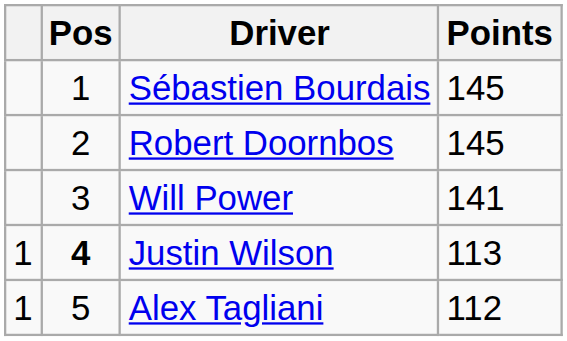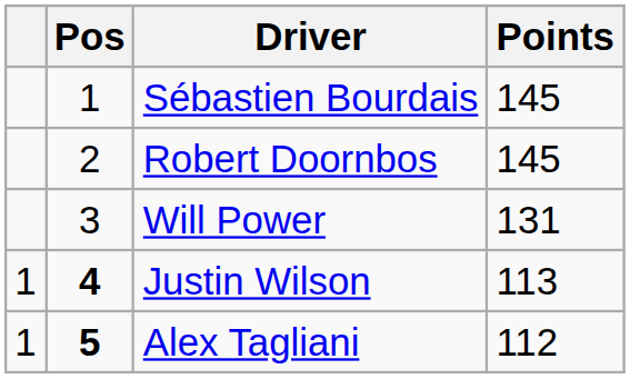Will Power | Points: 141 -> 131
Alex Tagliani | Pos: normal -> bold
